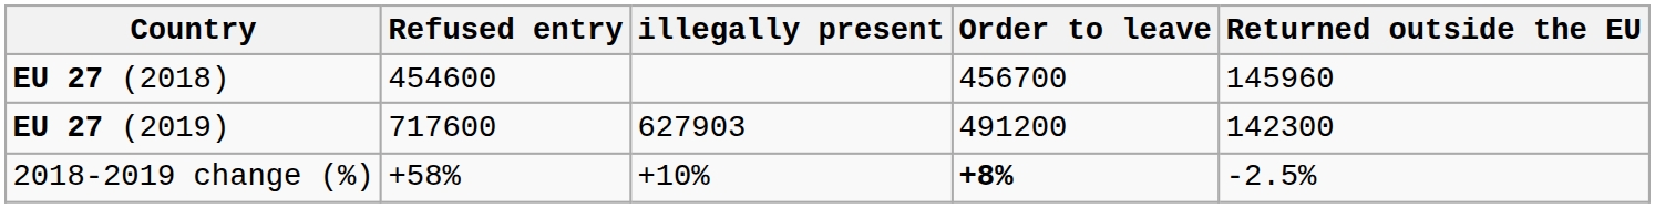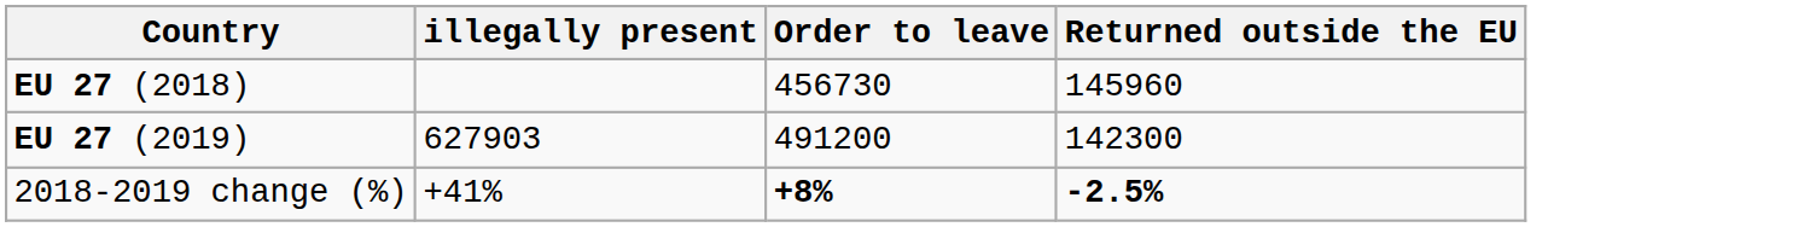- column: Refused entry | 454600 | 717600 | +58%
EU 27 (2018) | Order to leave: 456700 -> 456730
2018-2019 change (%) | illegally present: +10% -> +41%
2018-2019 change (%) | Returned outside the EU: normal -> bold
